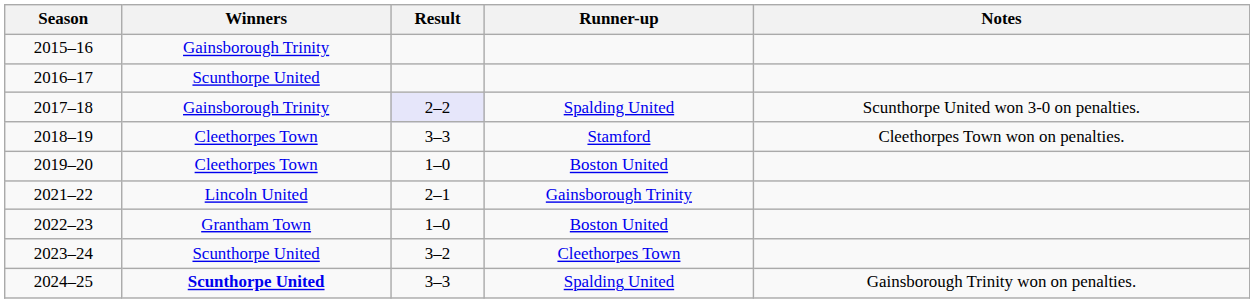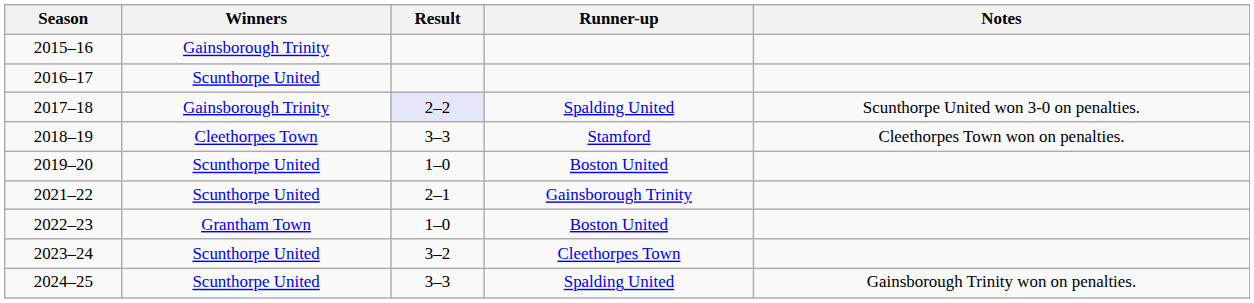2019–20 | Winners: Cleethorpes Town -> Scunthorpe United
2021–22 | Winners: Lincoln United -> Scunthorpe United
2024–25 | Winners: bold -> normal
